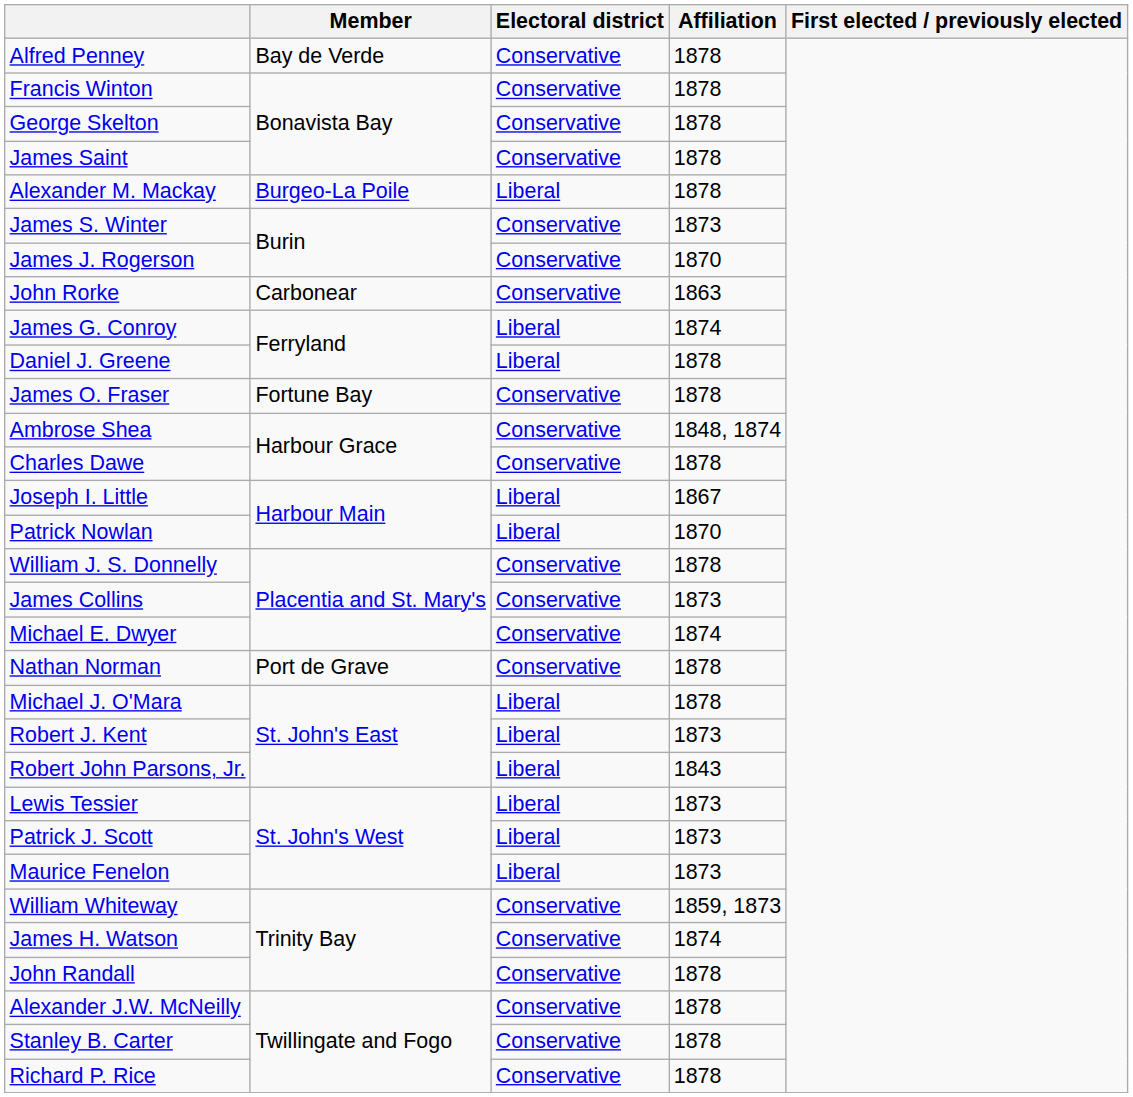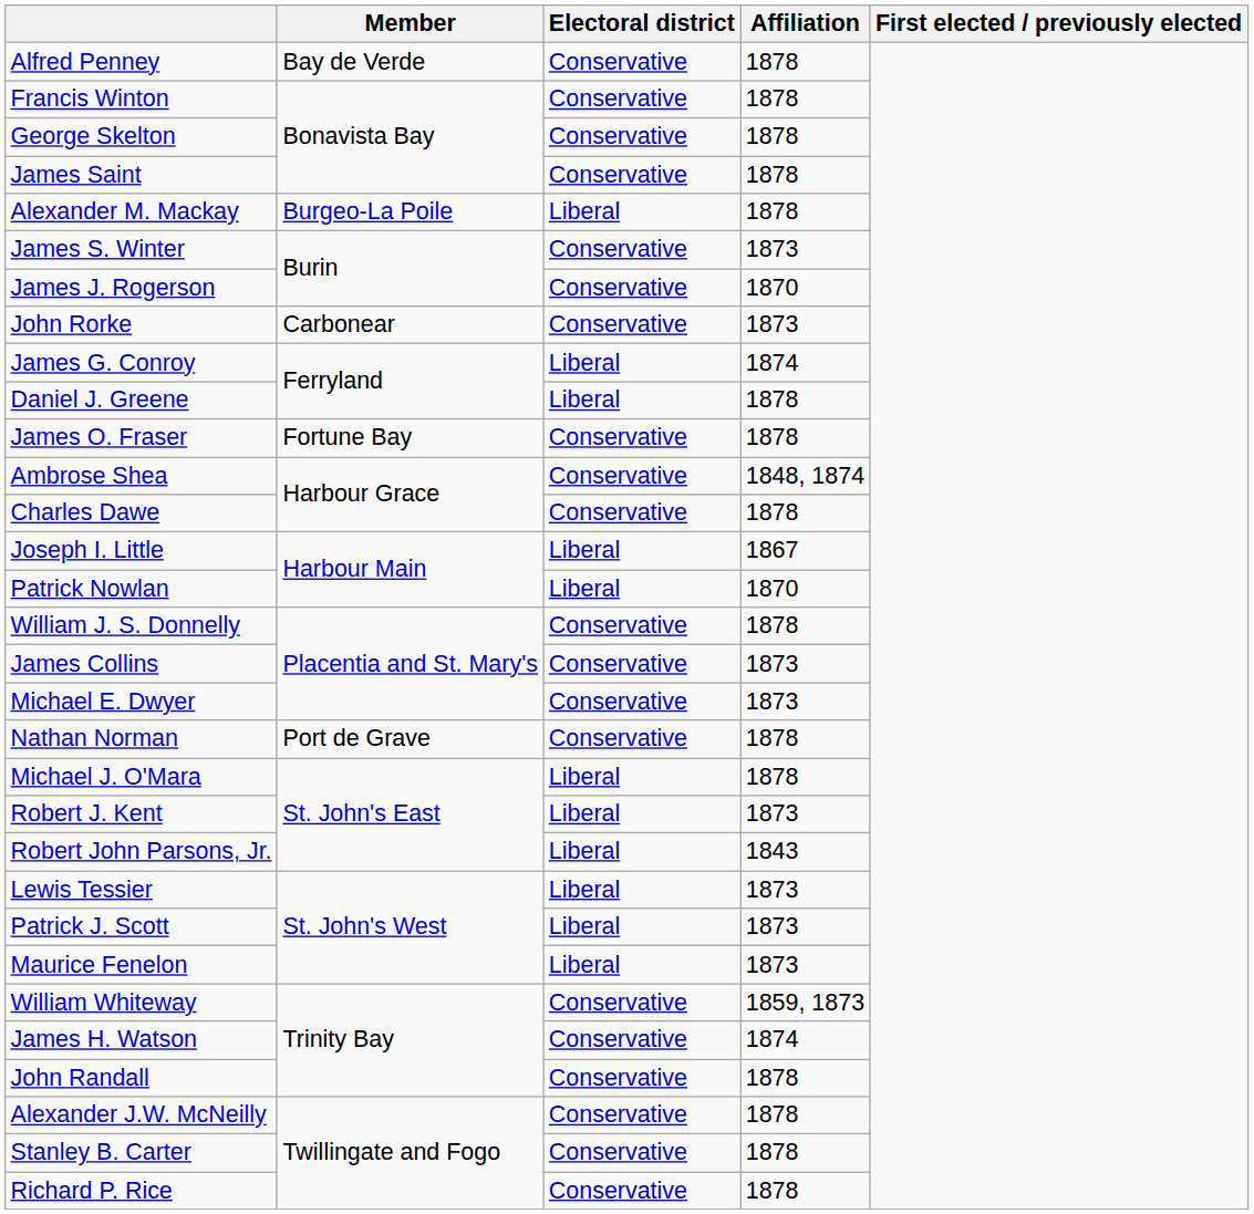John Rorke | Affiliation: 1863 -> 1873
Michael E. Dwyer | Affiliation: 1874 -> 1873
